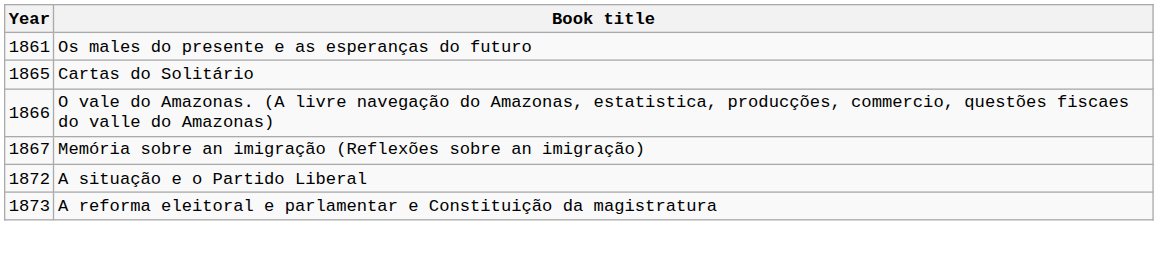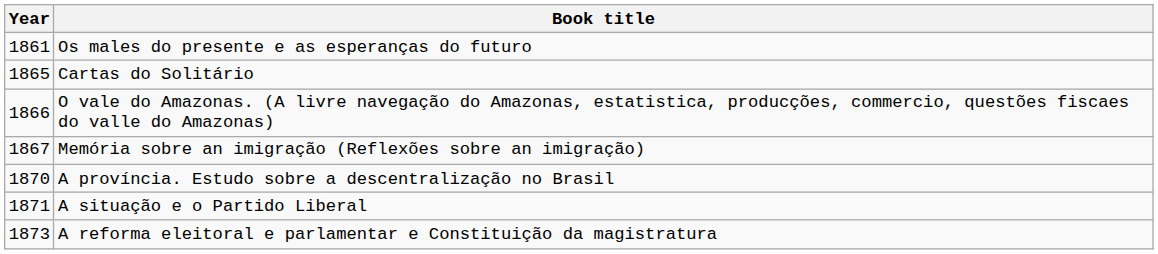+ row: 1870 | A província. Estudo sobre a descentralização no Brasil
A situação e o Partido Liberal | Year: 1872 -> 1871
